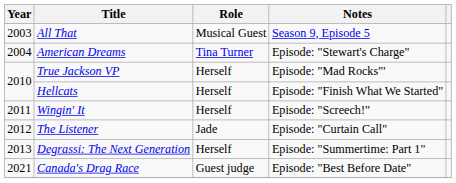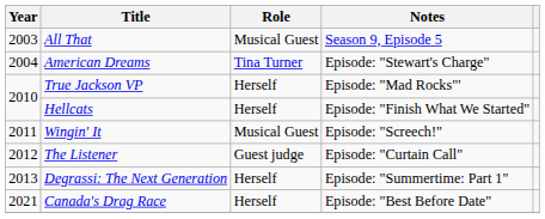Wingin' It | Role: Herself -> Musical Guest
The Listener | Role: Jade -> Guest judge
Canada's Drag Race | Role: Guest judge -> Herself
